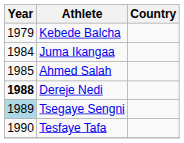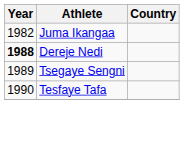- row: 1979 | Kebede Balcha
Juma Ikangaa | Year: 1984 -> 1982
- row: 1985 | Ahmed Salah
Tsegaye Sengni | Year: lightblue background -> no background
